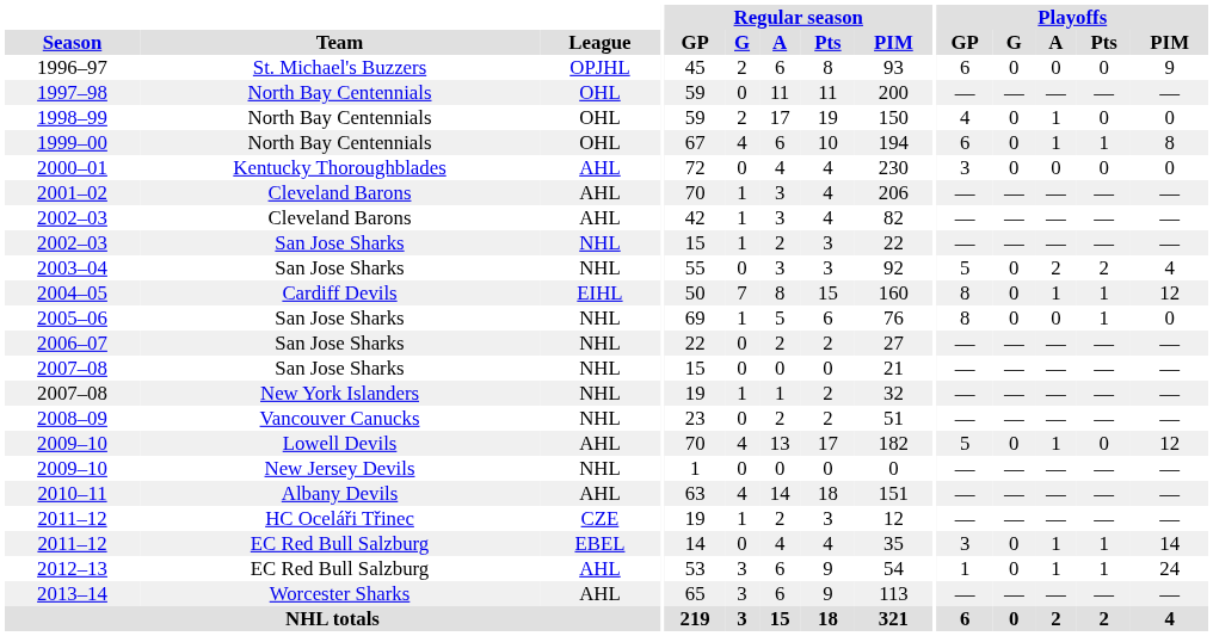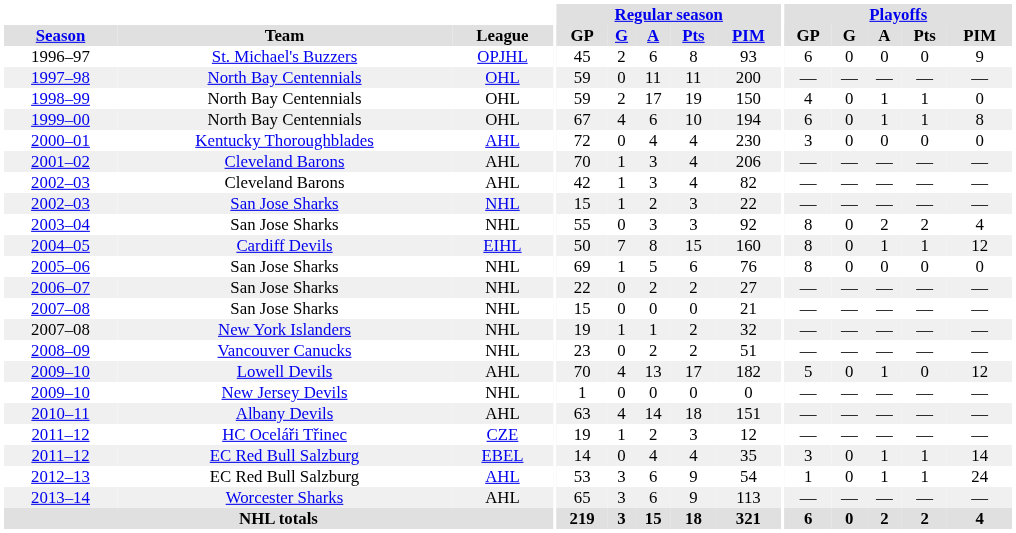1998–99 | Playoffs / Pts: 0 -> 1
2003–04 | Playoffs / GP: 5 -> 8
2005–06 | Playoffs / Pts: 1 -> 0
